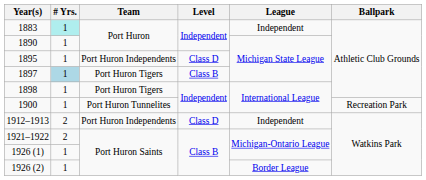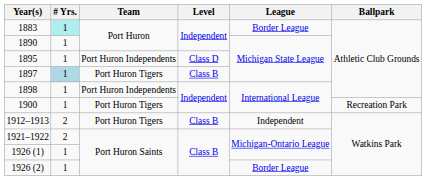1883 | League: Independent -> Border League
1898 | Team: Port Huron Tigers -> Port Huron Independents
1900 | Team: Port Huron Tunnelites -> Port Huron Tigers
1912–1913 | Team: Port Huron Independents -> Port Huron Tigers
1912–1913 | Level: Class D -> Class B
